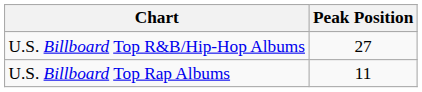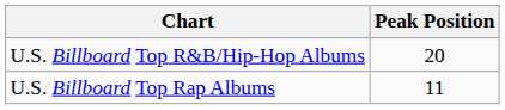U.S. Billboard Top R&B/Hip-Hop Albums | Peak Position: 27 -> 20
